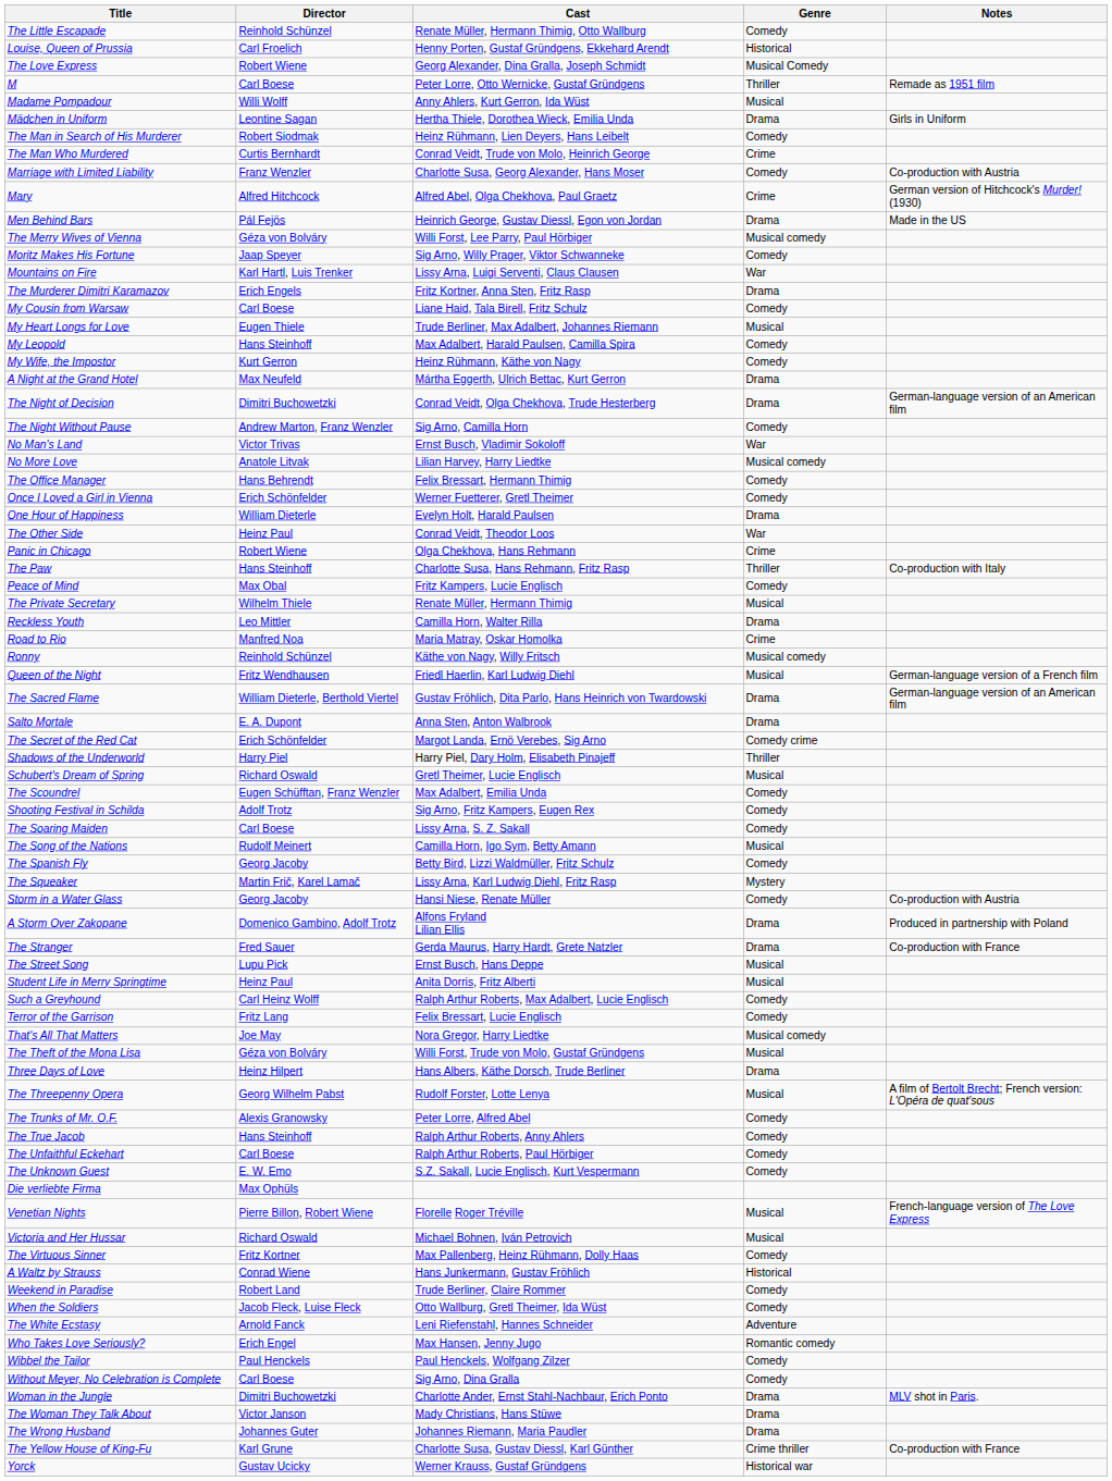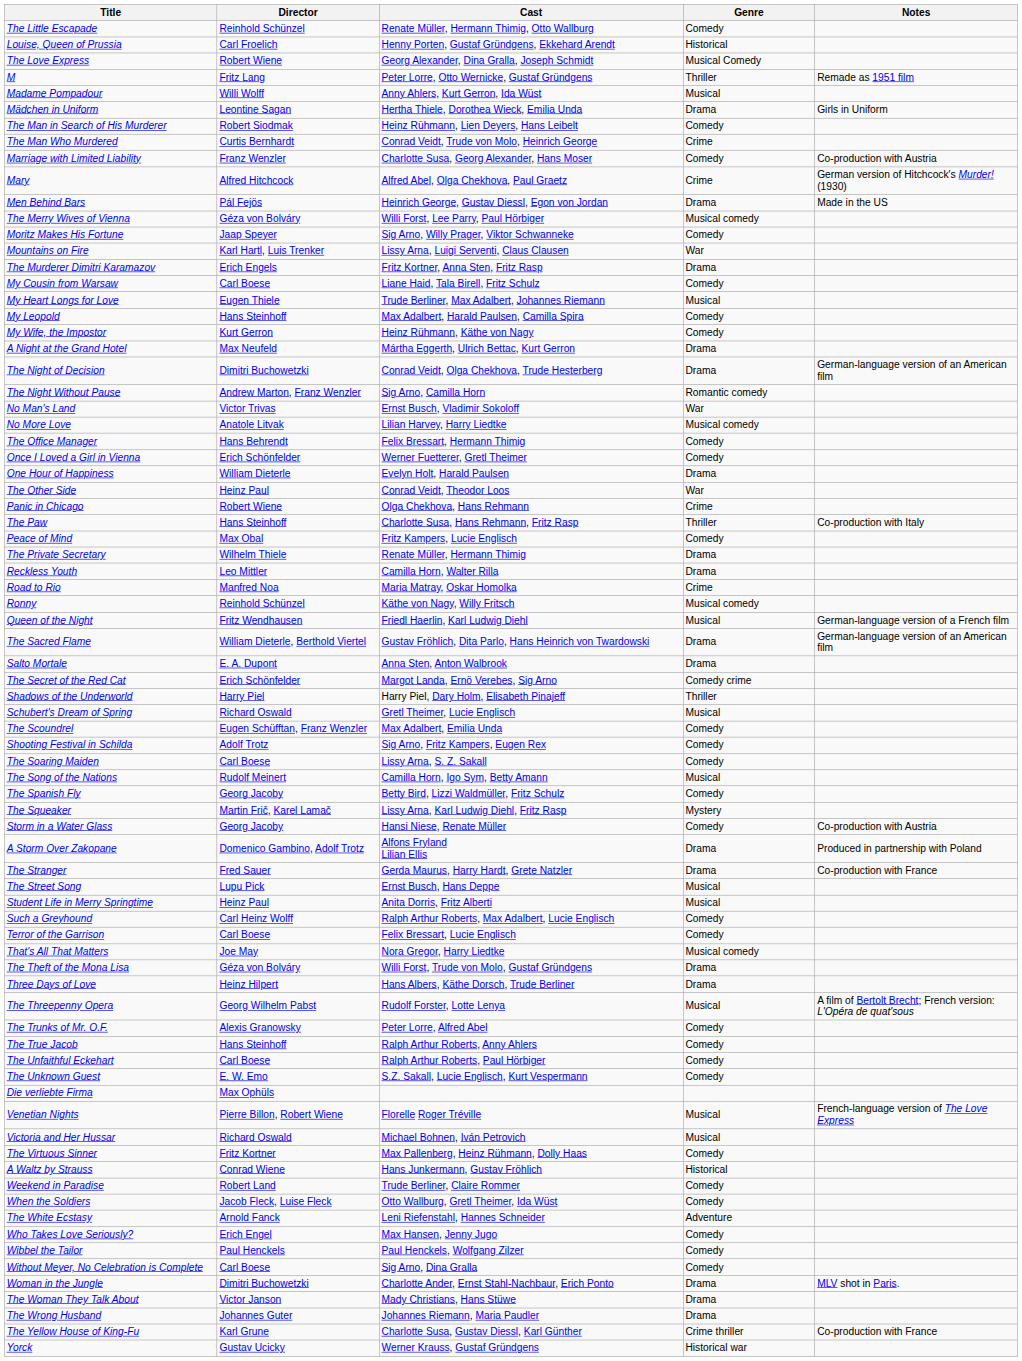M | Director: Carl Boese -> Fritz Lang
The Night Without Pause | Genre: Comedy -> Romantic comedy
The Private Secretary | Genre: Musical -> Drama
Terror of the Garrison | Director: Fritz Lang -> Carl Boese
The Theft of the Mona Lisa | Genre: Musical -> Drama
Who Takes Love Seriously? | Genre: Romantic comedy -> Comedy
